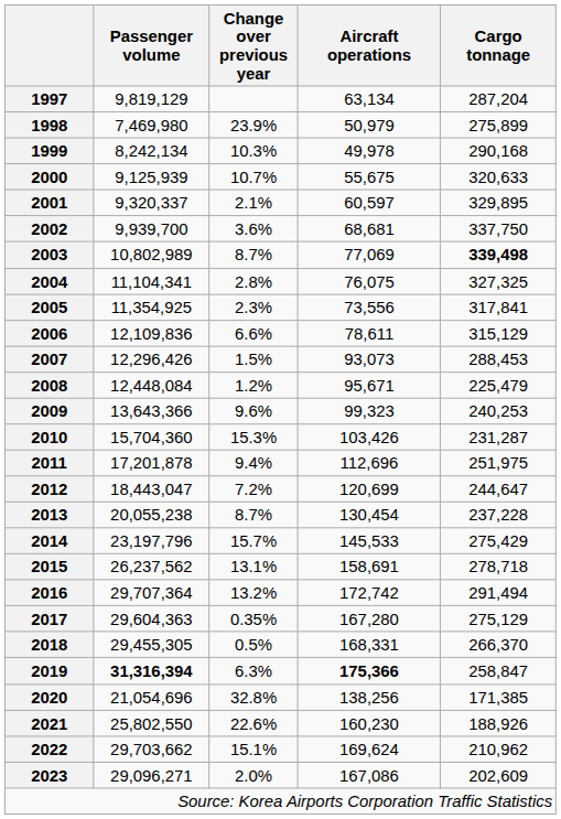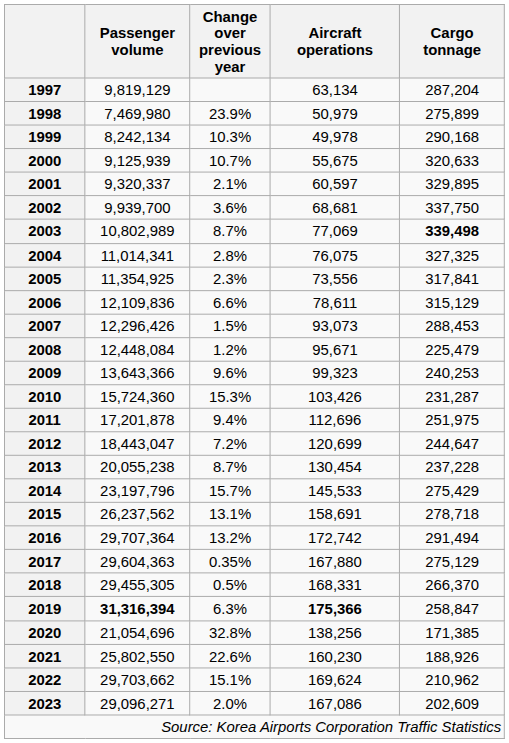2004 | Passenger volume: 11,104,341 -> 11,014,341
2010 | Passenger volume: 15,704,360 -> 15,724,360
2017 | Aircraft operations: 167,280 -> 167,880
